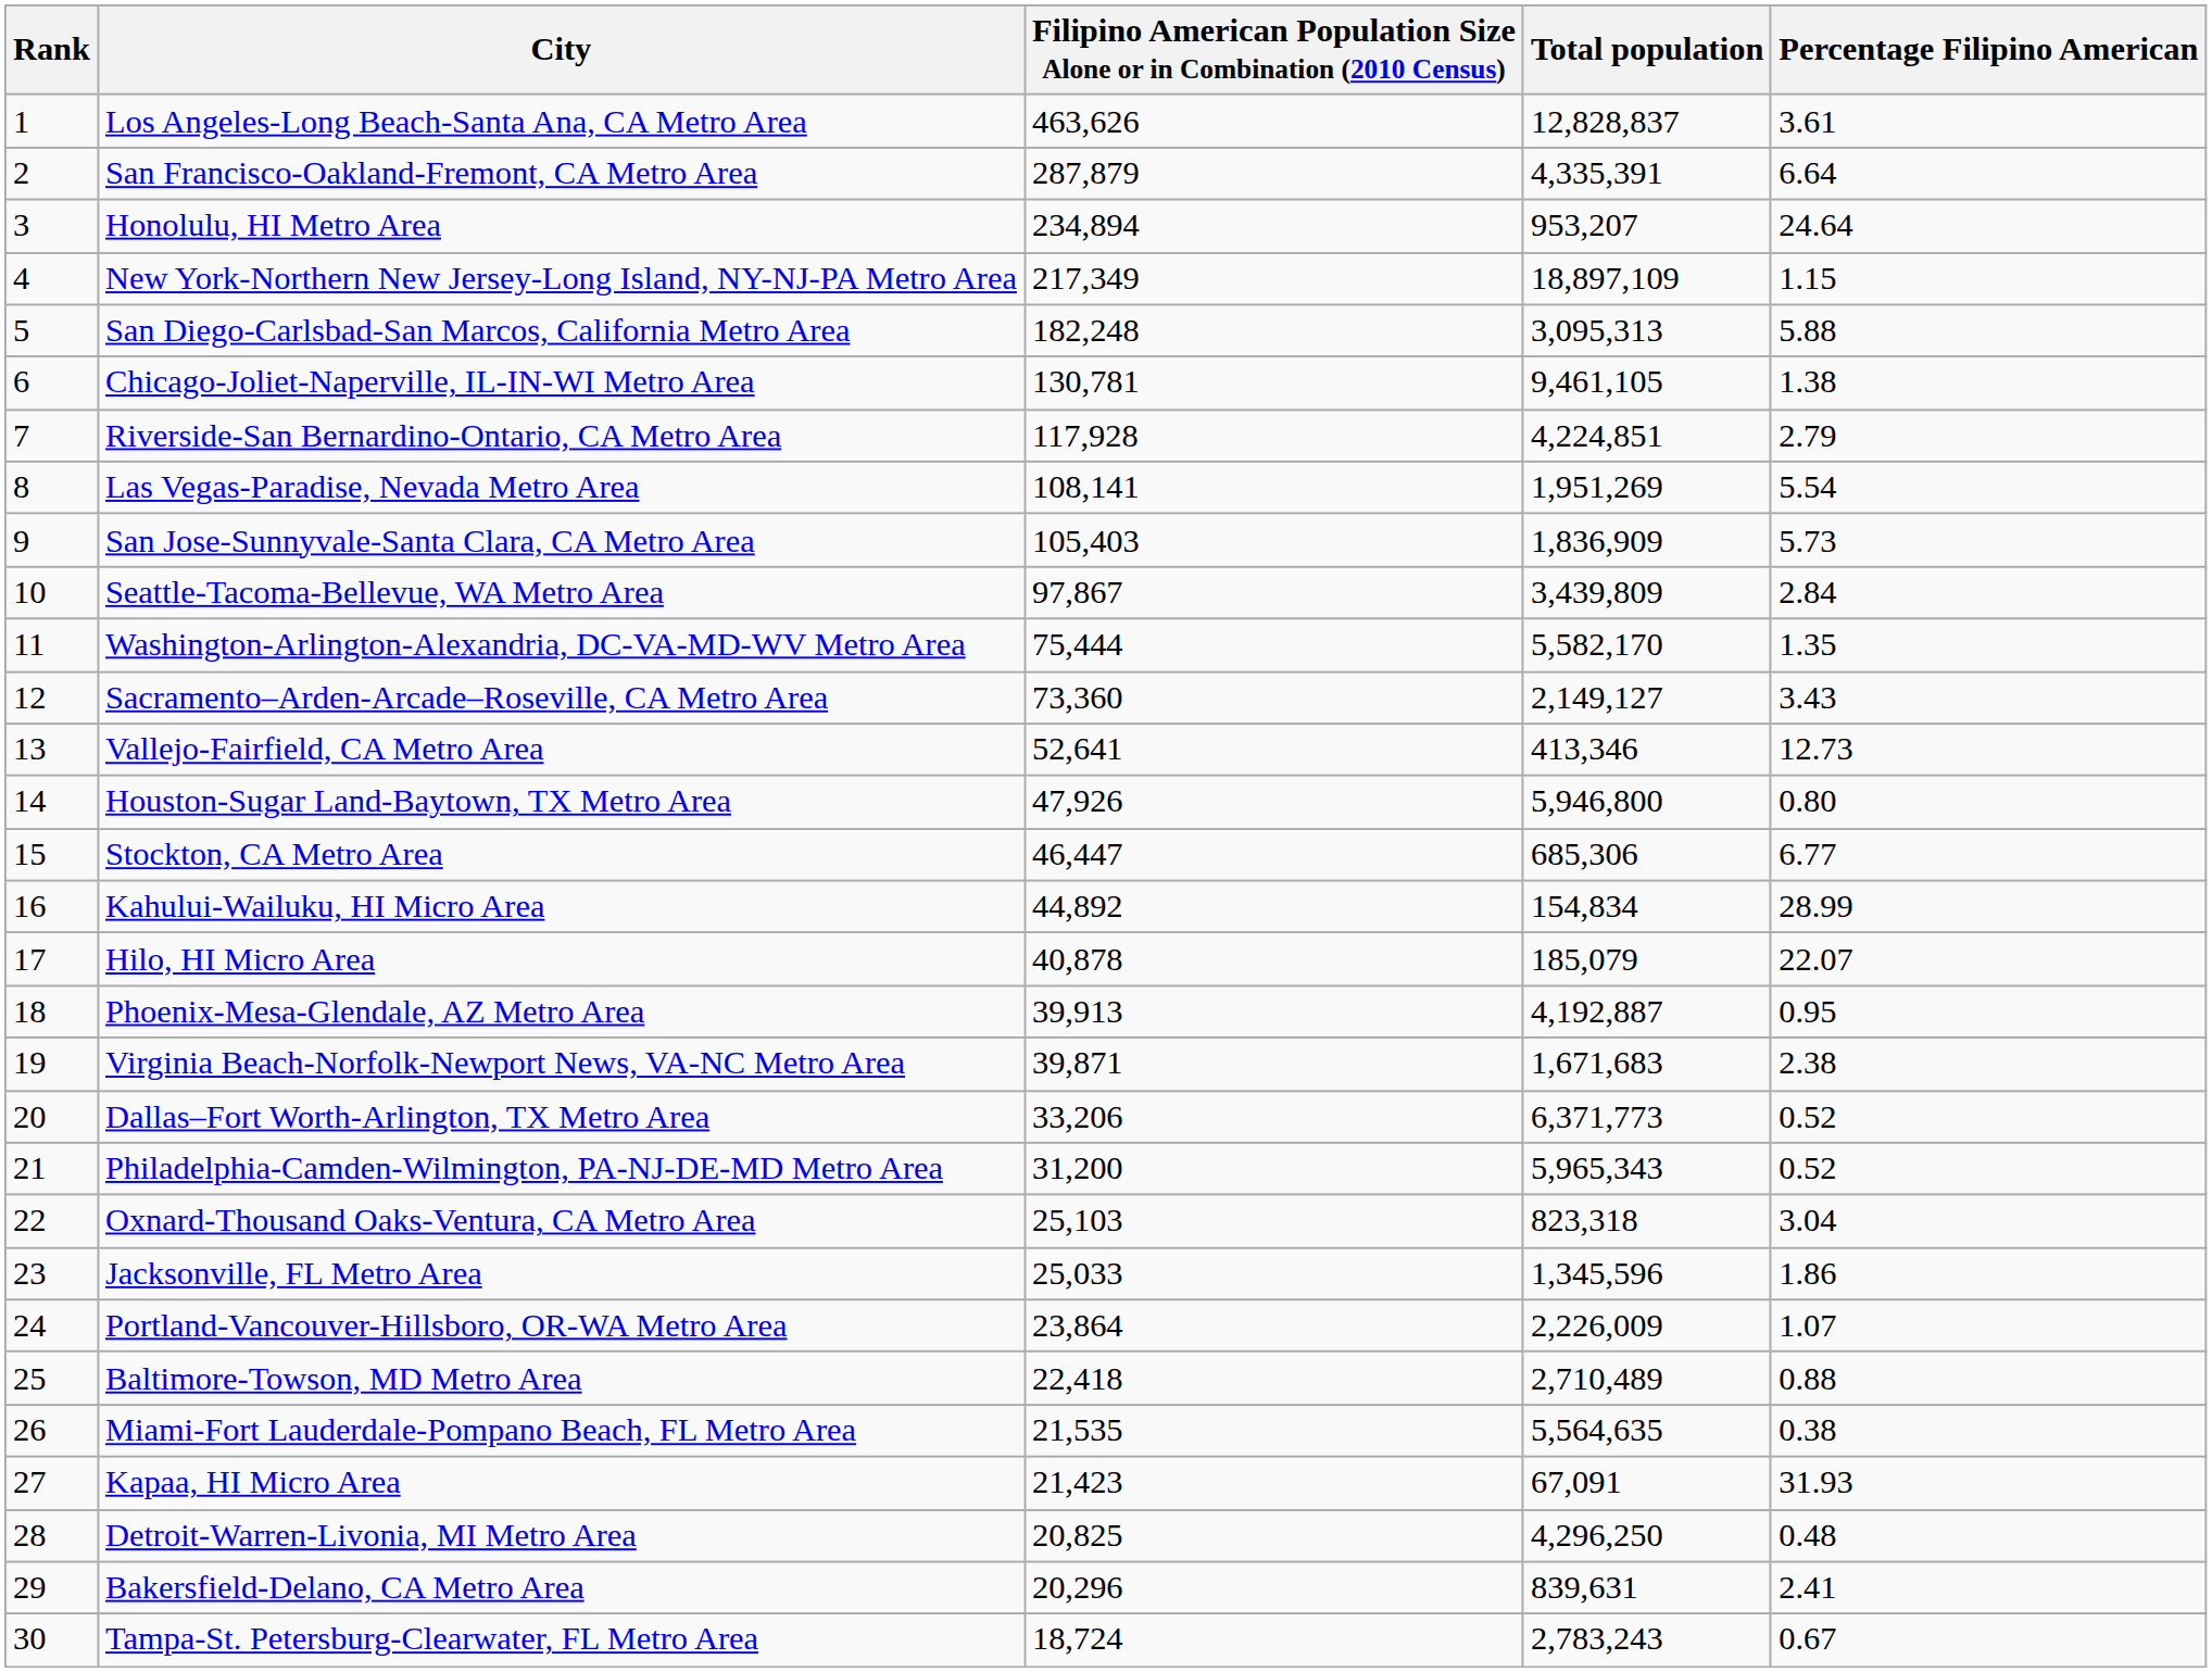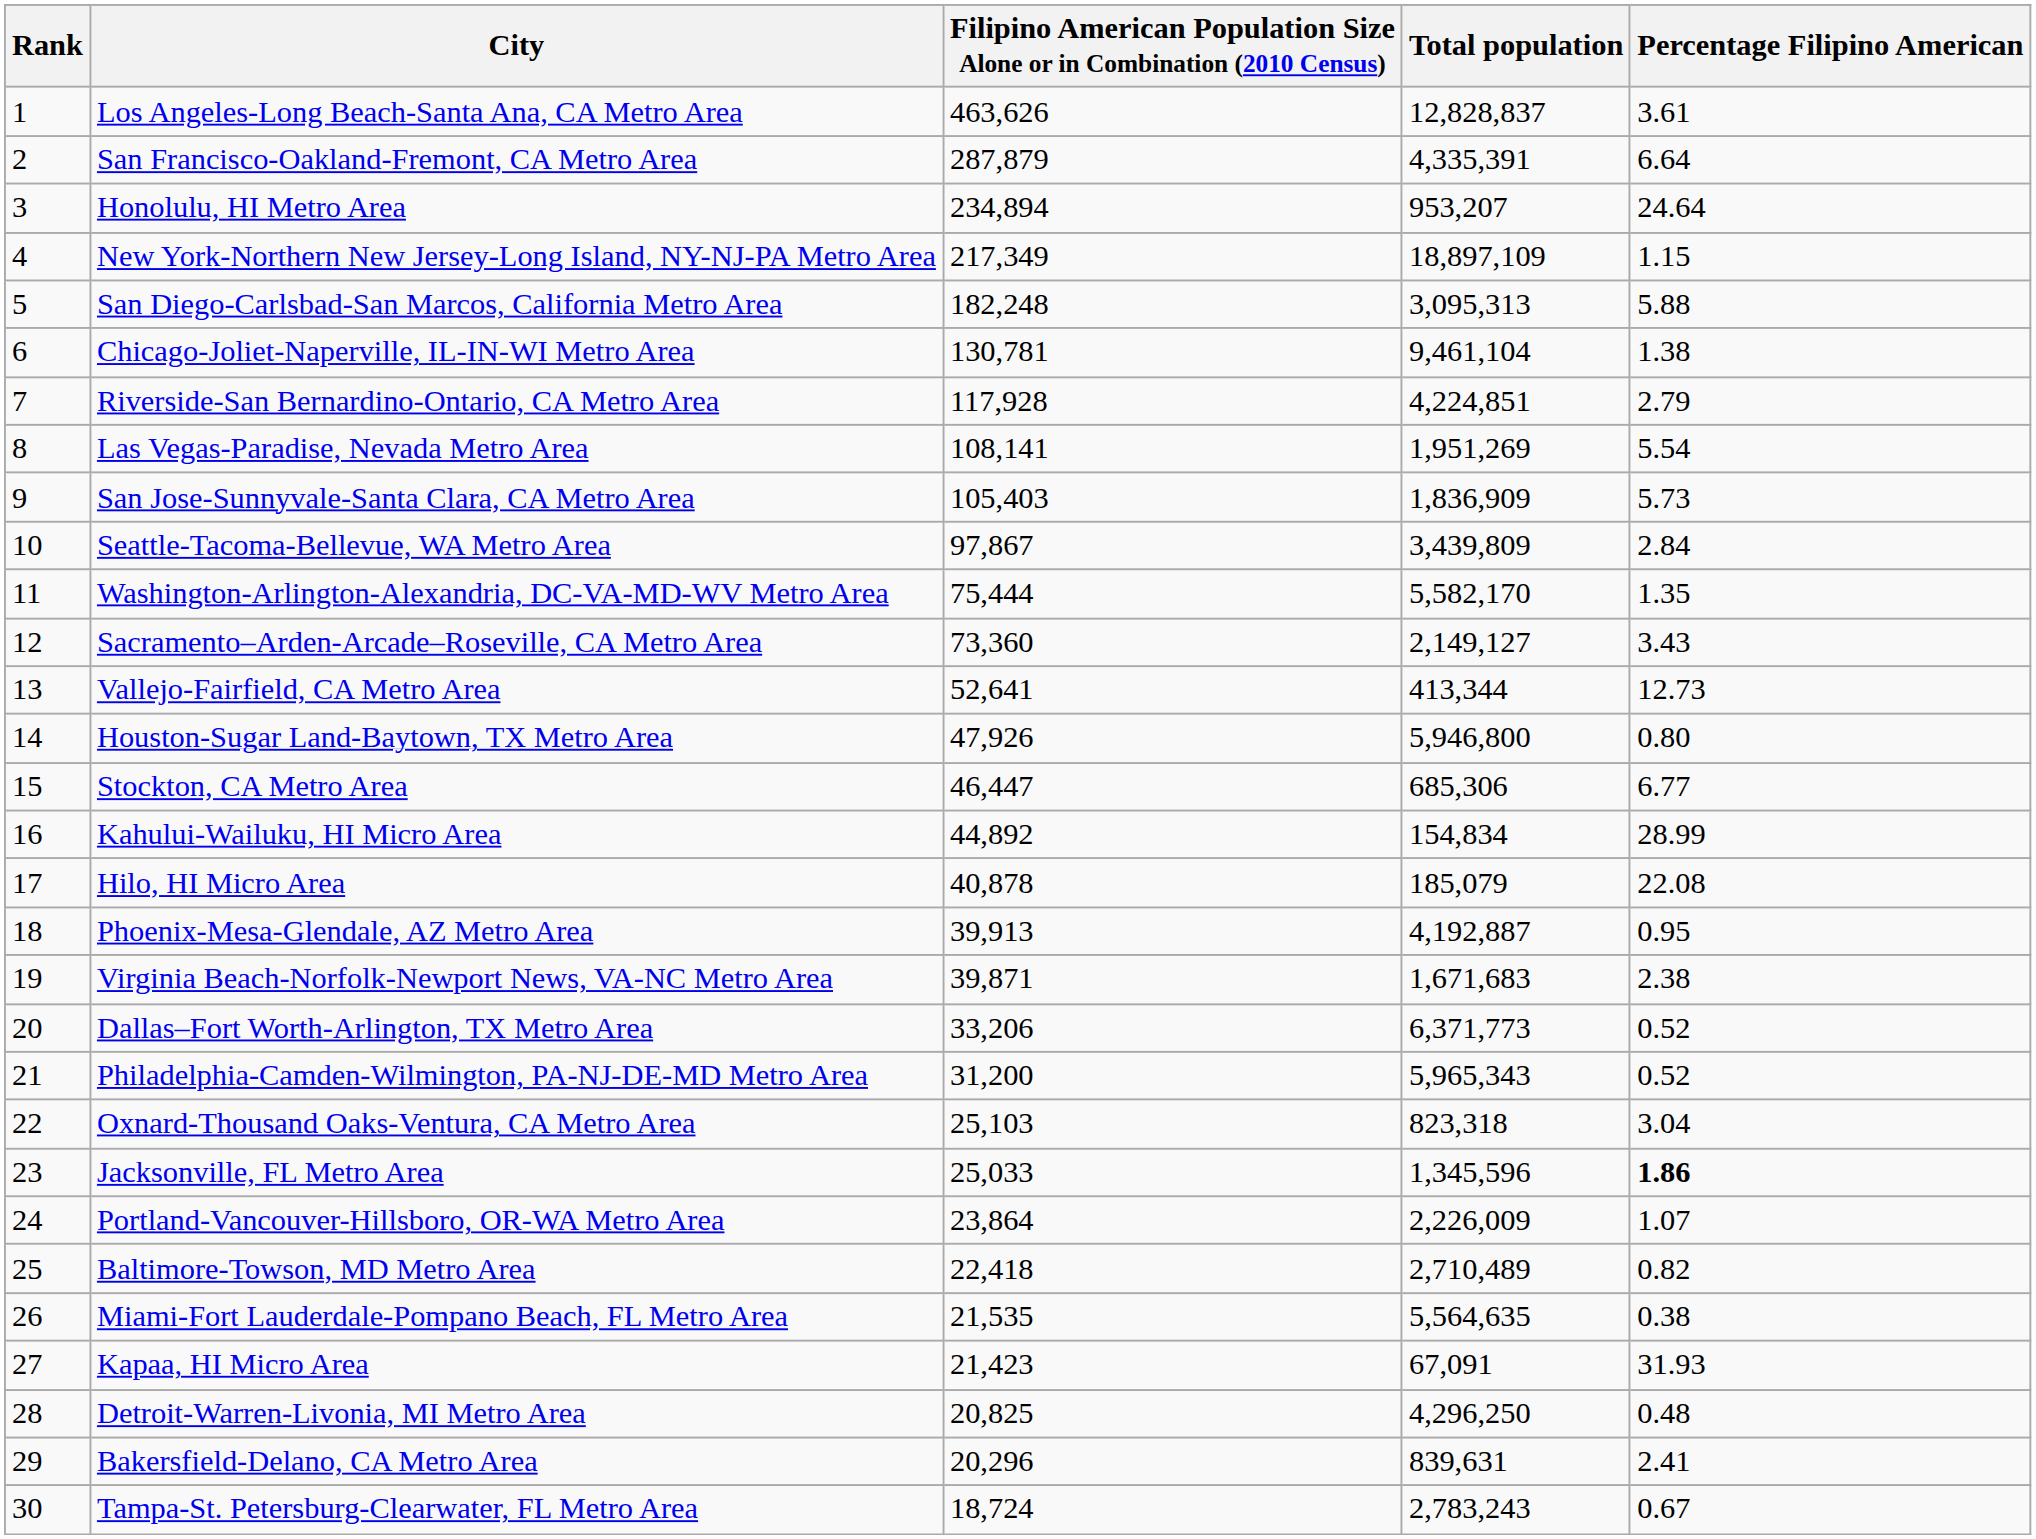Chicago-Joliet-Naperville, IL-IN-WI Metro Area | Total population: 9,461,105 -> 9,461,104
Vallejo-Fairfield, CA Metro Area | Total population: 413,346 -> 413,344
Hilo, HI Micro Area | Percentage Filipino American: 22.07 -> 22.08
Jacksonville, FL Metro Area | Percentage Filipino American: normal -> bold
Baltimore-Towson, MD Metro Area | Percentage Filipino American: 0.88 -> 0.82
